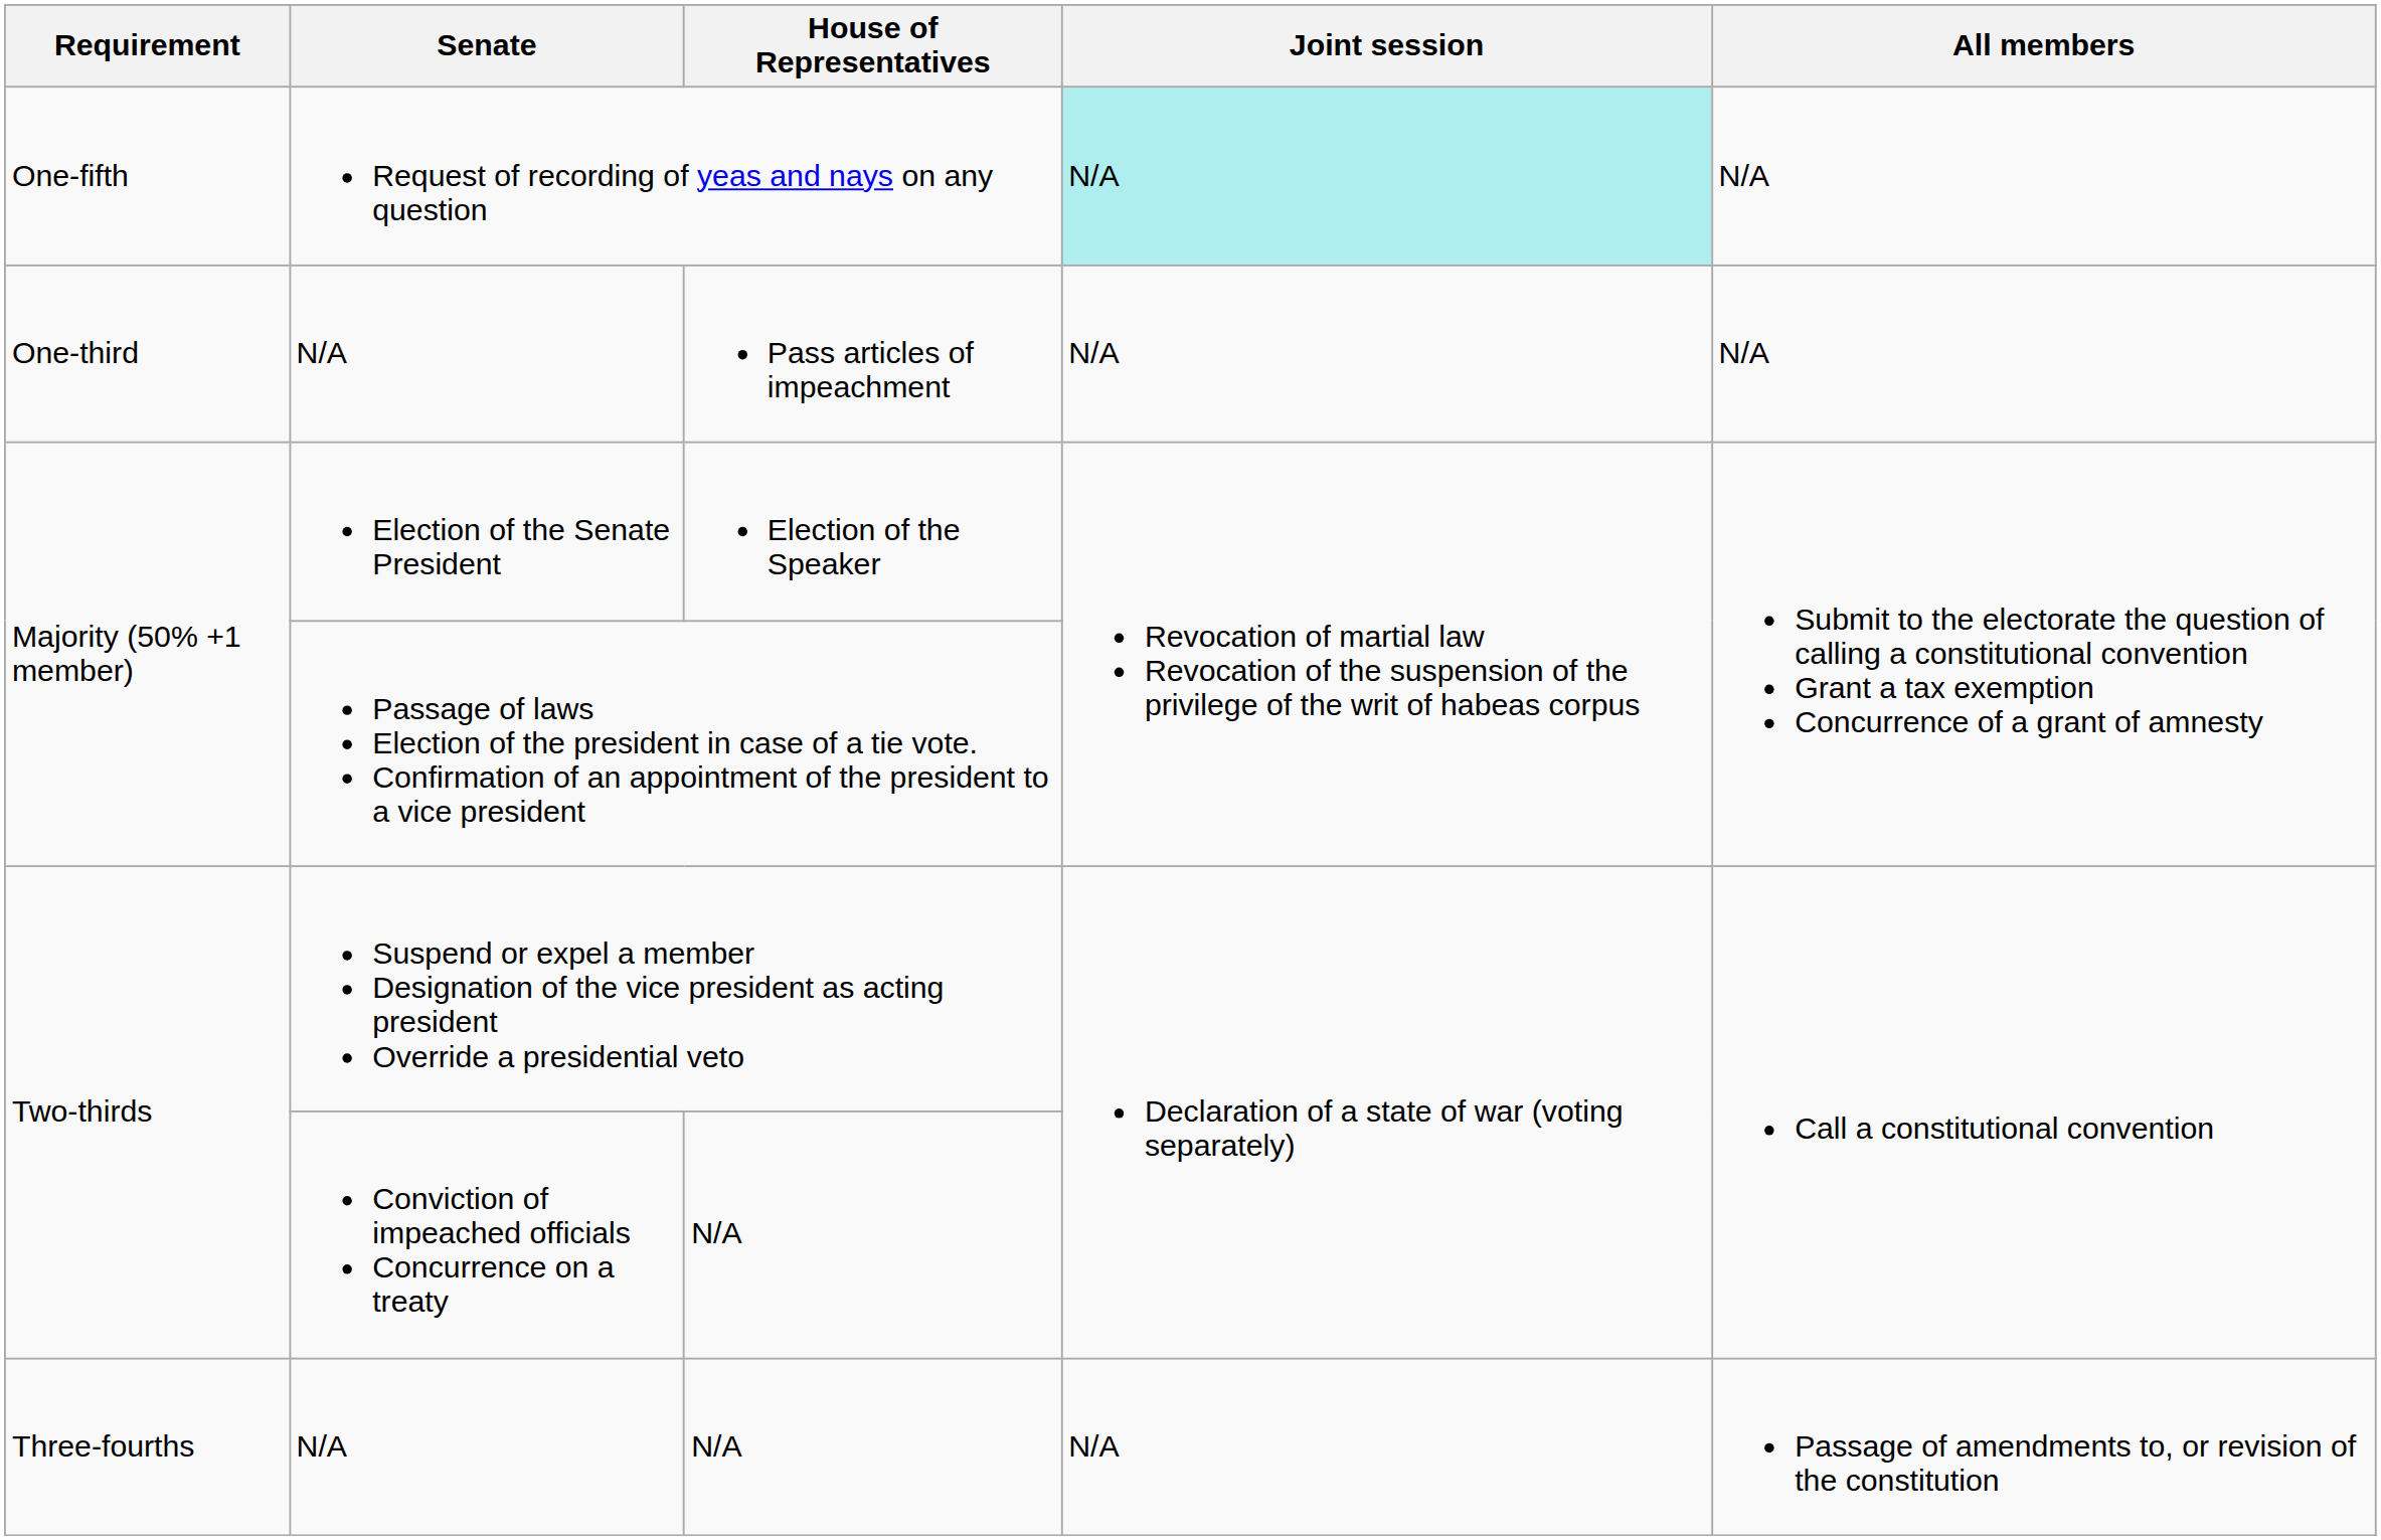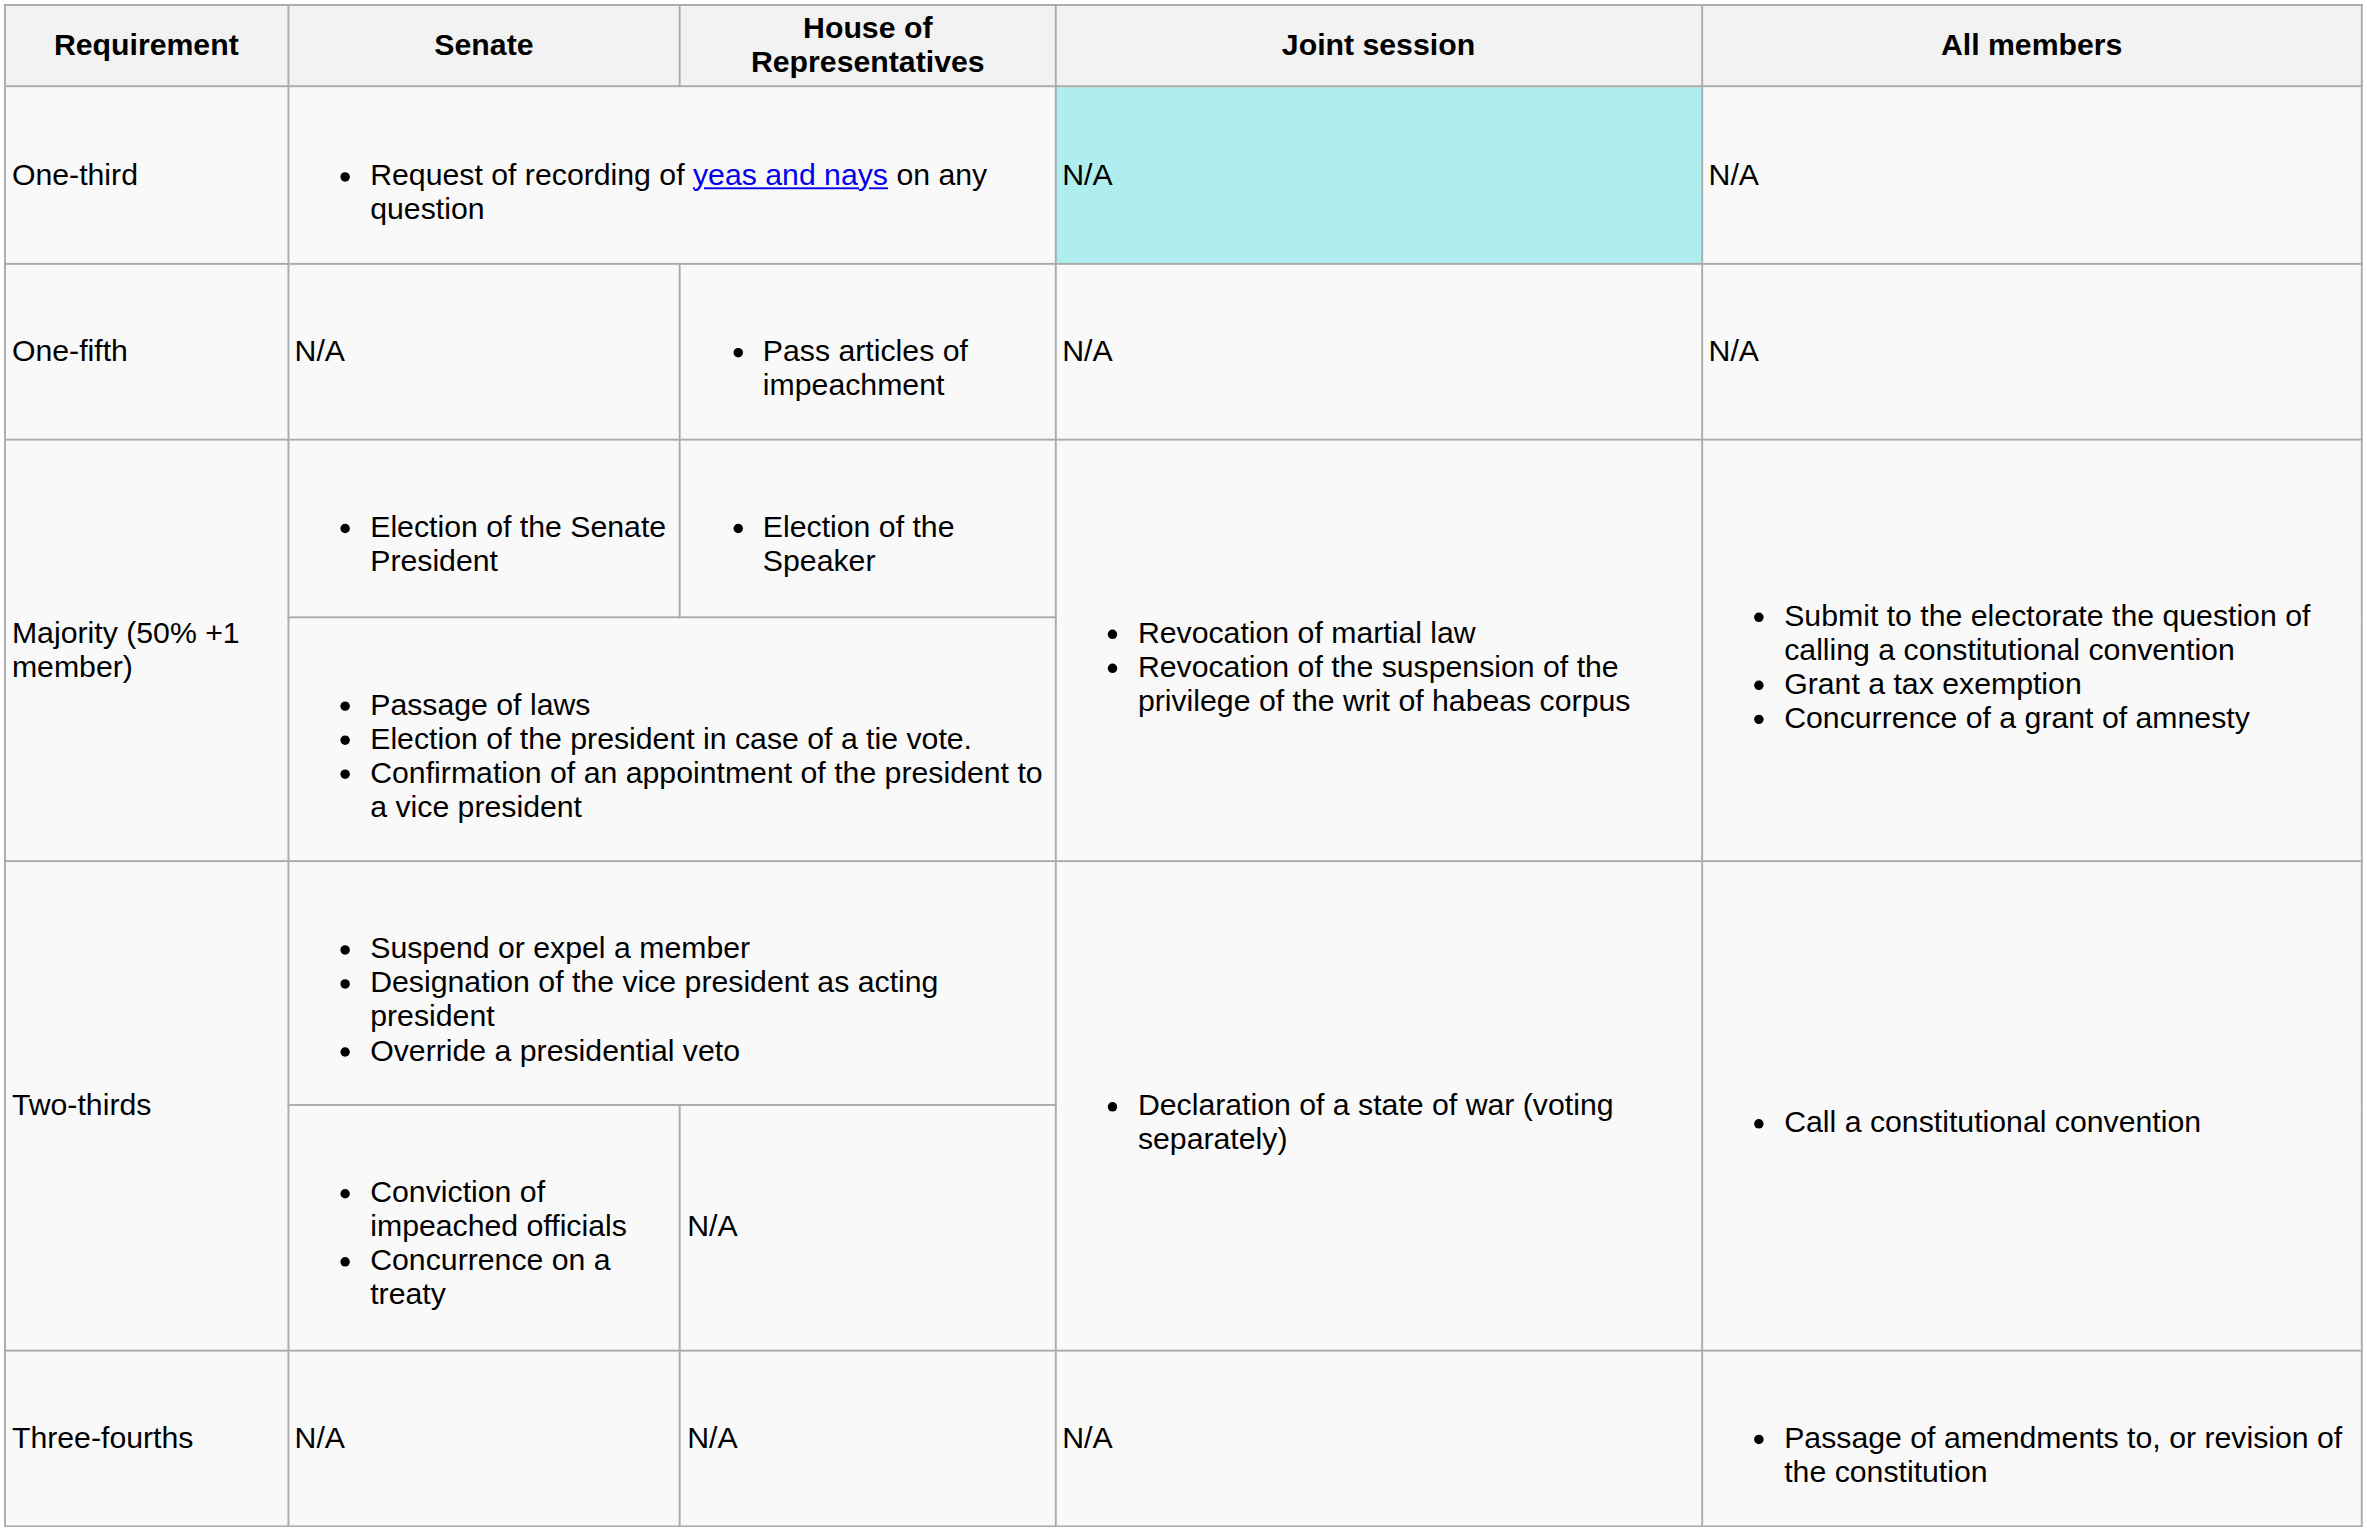Request of recording of yeas and nays on any question | Requirement: One-fifth -> One-third
N/A / Pass articles of impeachment | Requirement: One-third -> One-fifth
